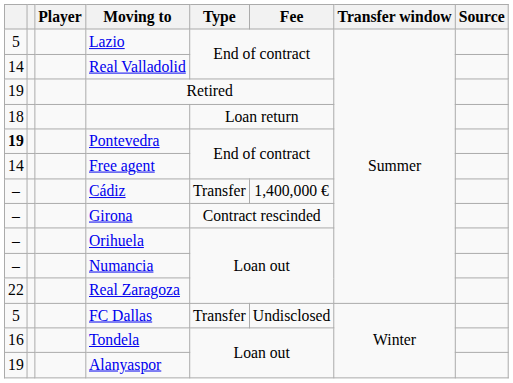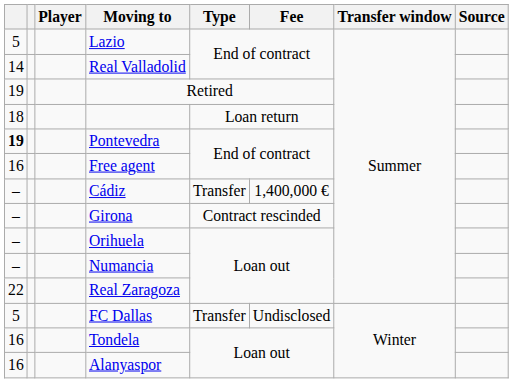Free agent | column 1: 14 -> 16
Alanyaspor | column 1: 19 -> 16
